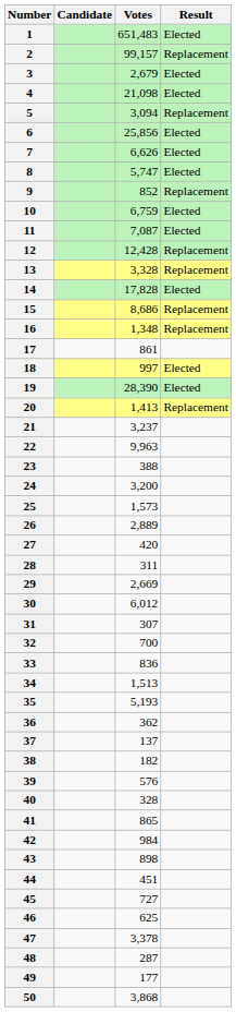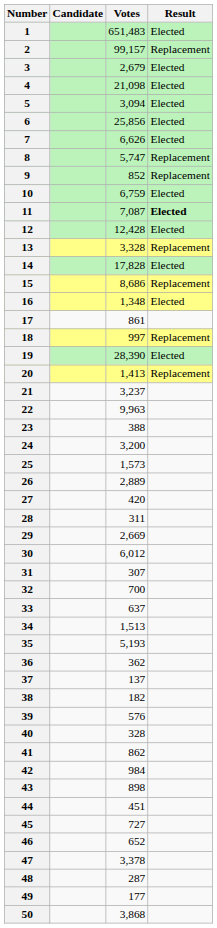5 | Result: Replacement -> Elected
8 | Result: Elected -> Replacement
11 | Result: normal -> bold
12 | Result: Replacement -> Elected
16 | Result: Replacement -> Elected
18 | Result: Elected -> Replacement
33 | Votes: 836 -> 637
41 | Votes: 865 -> 862
46 | Votes: 625 -> 652
